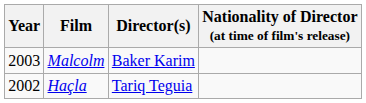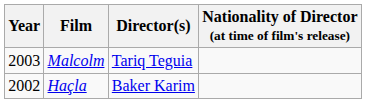Malcolm | Director(s): Baker Karim -> Tariq Teguia
Haçla | Director(s): Tariq Teguia -> Baker Karim
